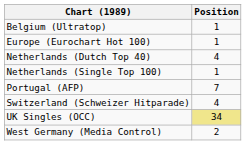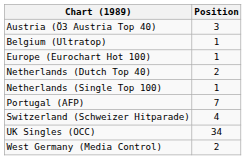+ row: Austria (Ö3 Austria Top 40) | 3
Netherlands (Dutch Top 40) | Position: 4 -> 2
UK Singles (OCC) | Position: khaki background -> no background
